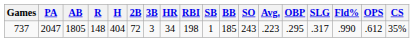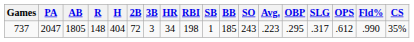columns swapped: OPS <-> Fld%
